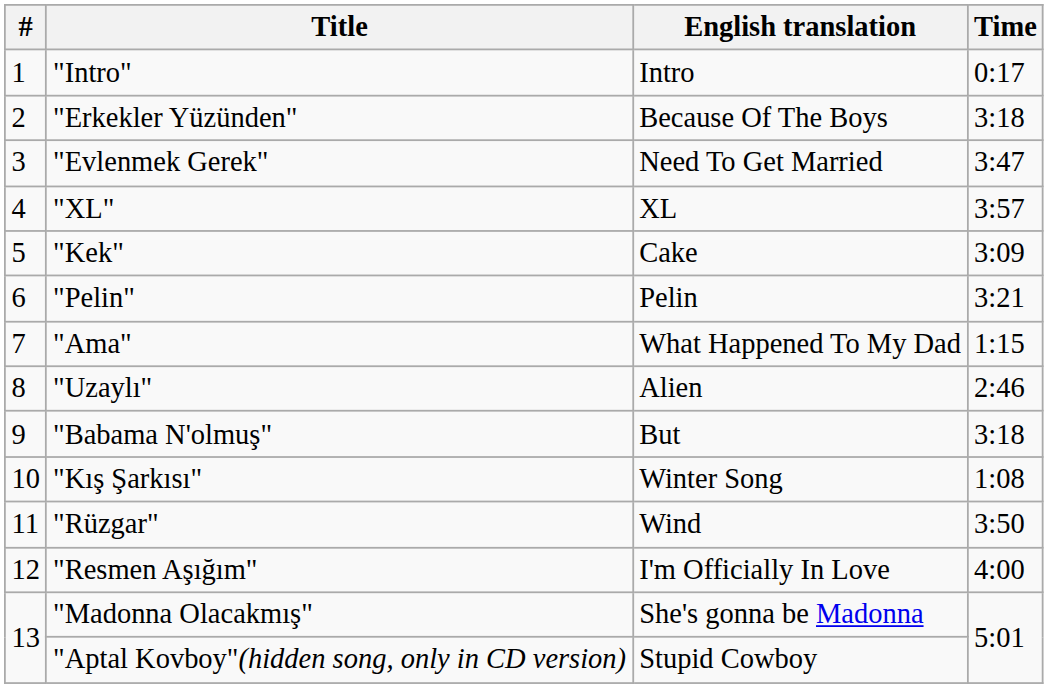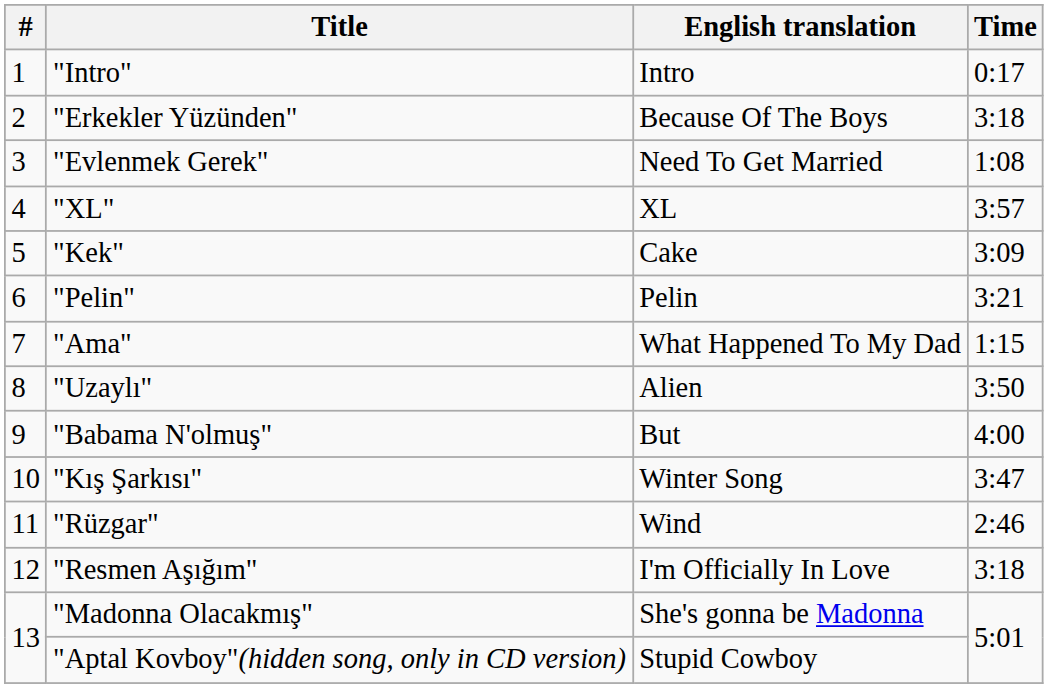"Evlenmek Gerek" | Time: 3:47 -> 1:08
"Uzaylı" | Time: 2:46 -> 3:50
"Babama N'olmuş" | Time: 3:18 -> 4:00
"Kış Şarkısı" | Time: 1:08 -> 3:47
"Rüzgar" | Time: 3:50 -> 2:46
"Resmen Aşığım" | Time: 4:00 -> 3:18
